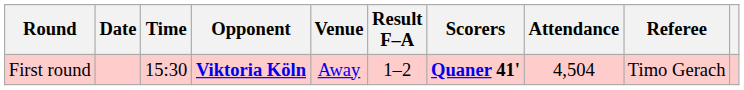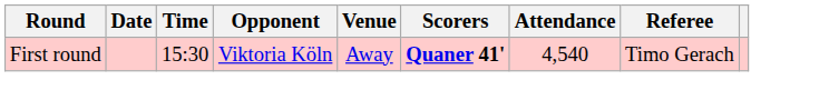- column: Result F–A | 1–2
First round | Opponent: bold -> normal
First round | Attendance: 4,504 -> 4,540
